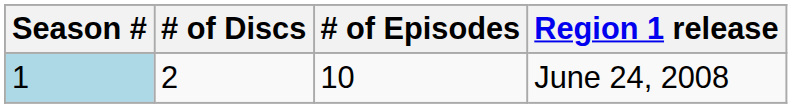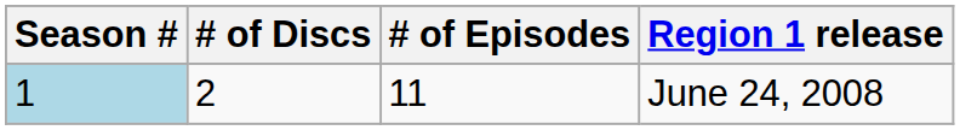June 24, 2008 | # of Episodes: 10 -> 11
